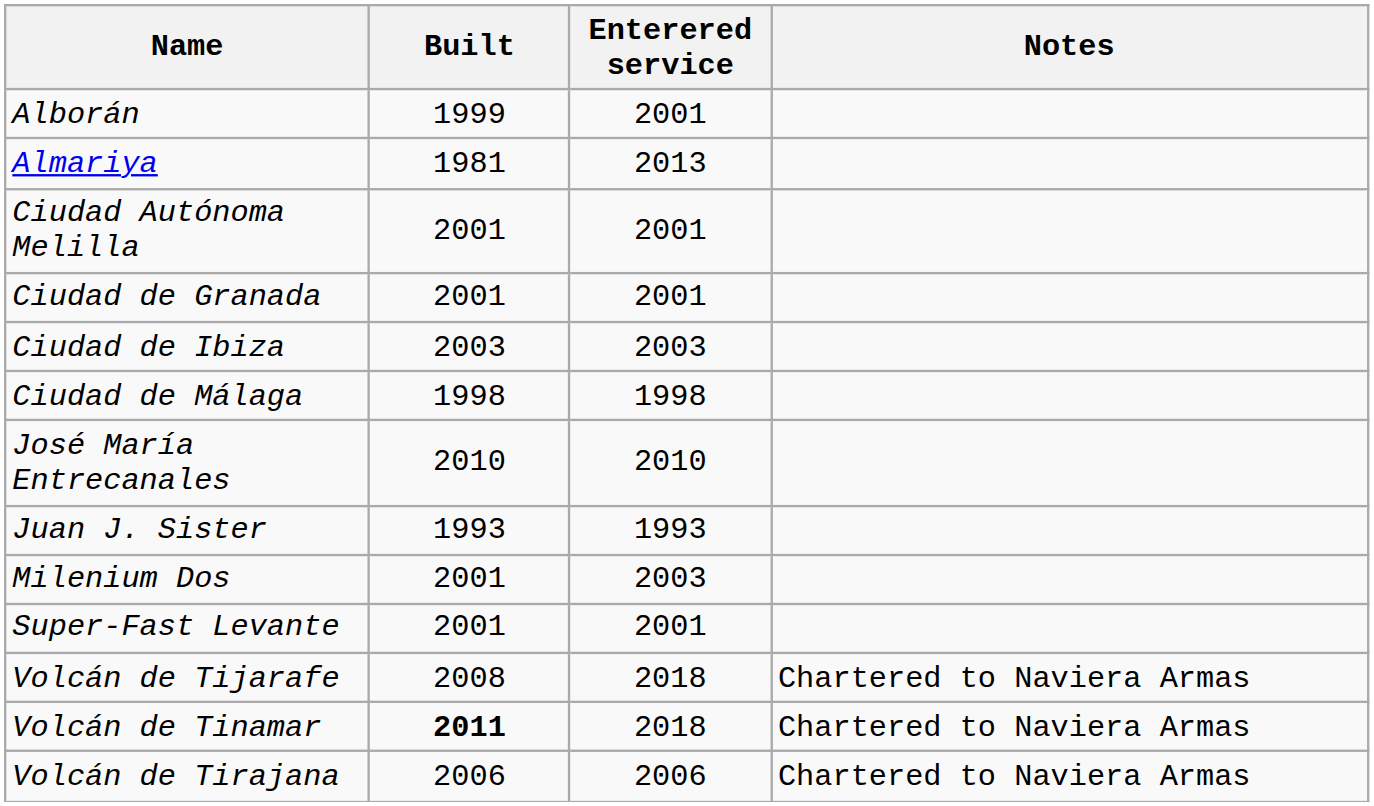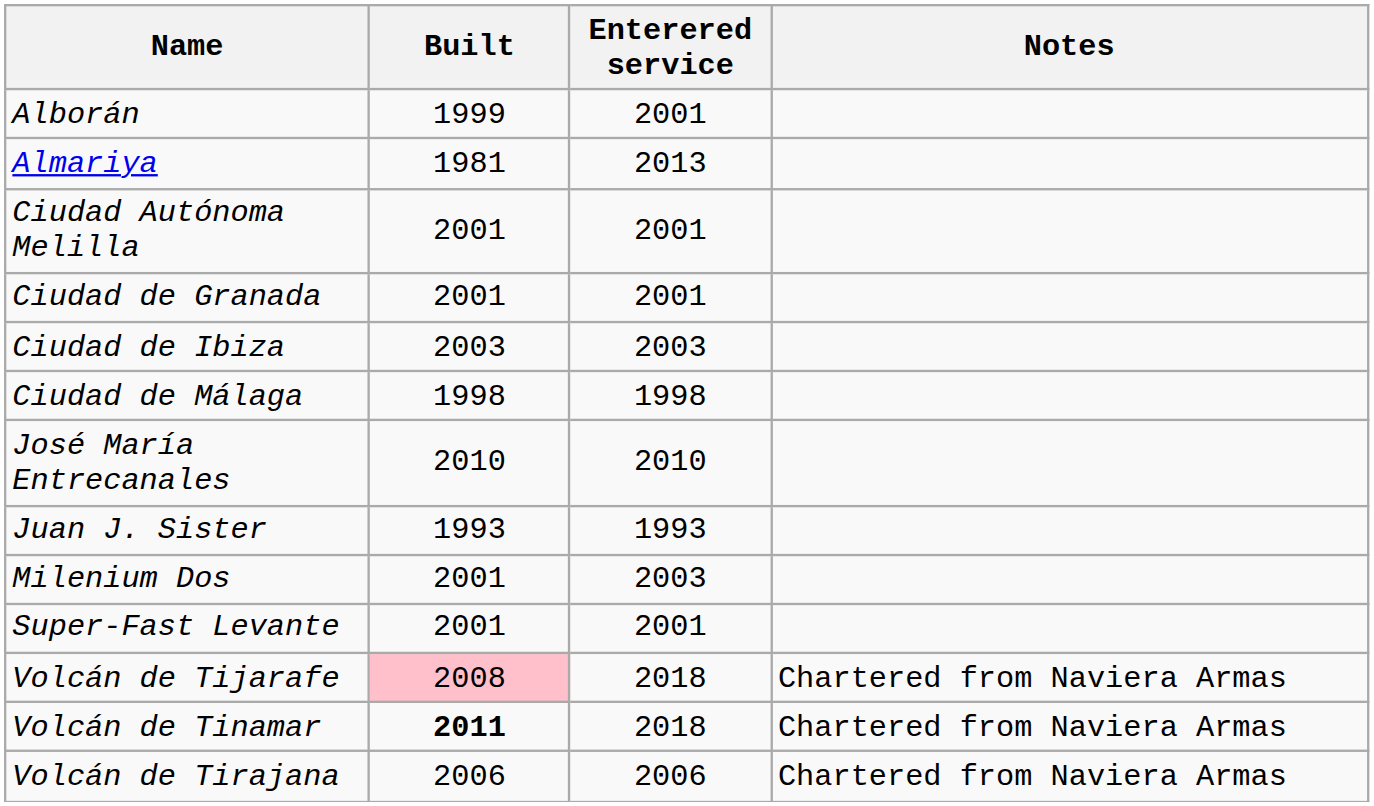Volcán de Tijarafe | Built: no background -> pink background
Volcán de Tijarafe | Notes: Chartered to Naviera Armas -> Chartered from Naviera Armas
Volcán de Tinamar | Notes: Chartered to Naviera Armas -> Chartered from Naviera Armas
Volcán de Tirajana | Notes: Chartered to Naviera Armas -> Chartered from Naviera Armas
